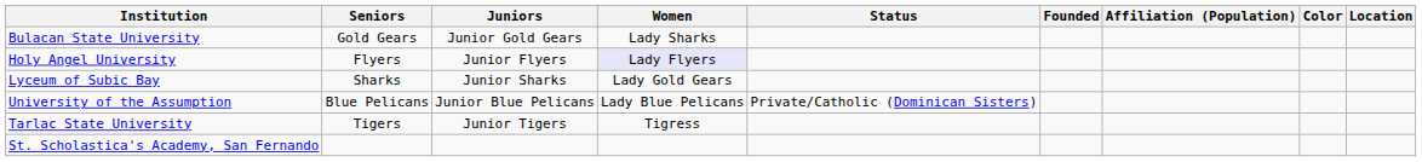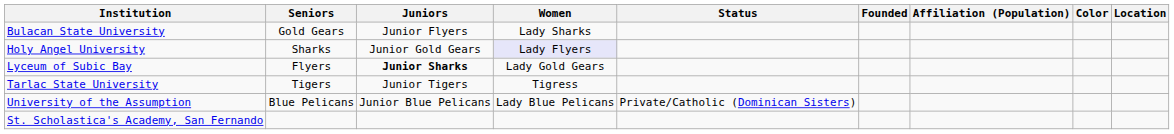Bulacan State University | Juniors: Junior Gold Gears -> Junior Flyers
Holy Angel University | Seniors: Flyers -> Sharks
Holy Angel University | Juniors: Junior Flyers -> Junior Gold Gears
Lyceum of Subic Bay | Seniors: Sharks -> Flyers
Lyceum of Subic Bay | Juniors: normal -> bold
rows swapped: Tarlac State University <-> University of the Assumption
